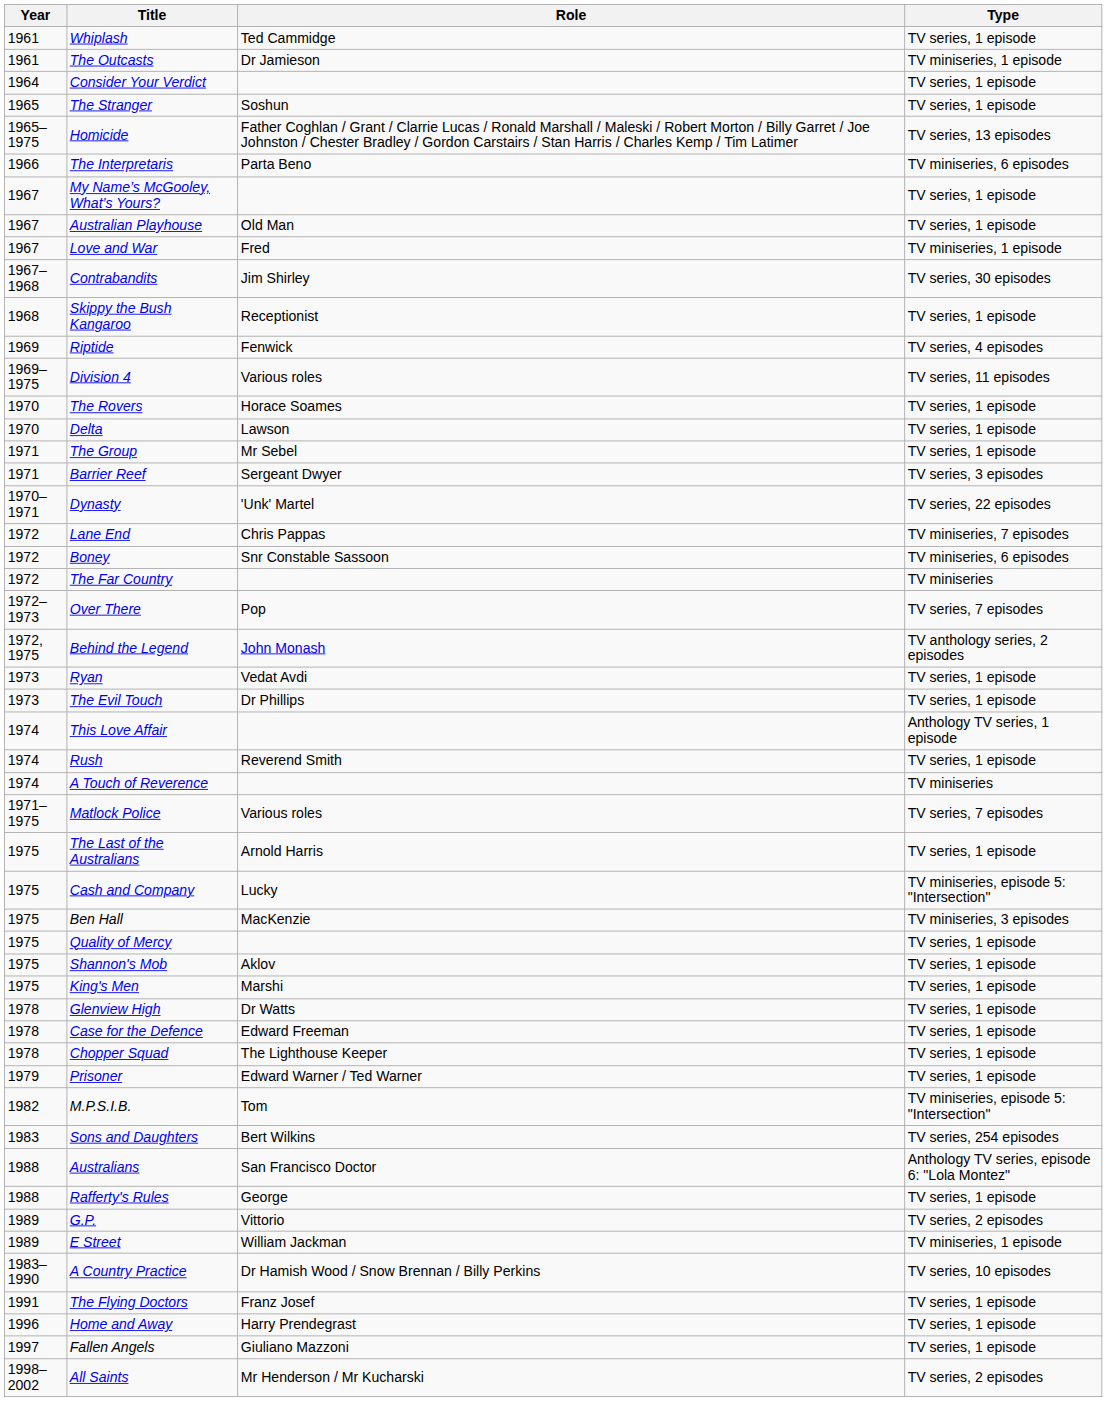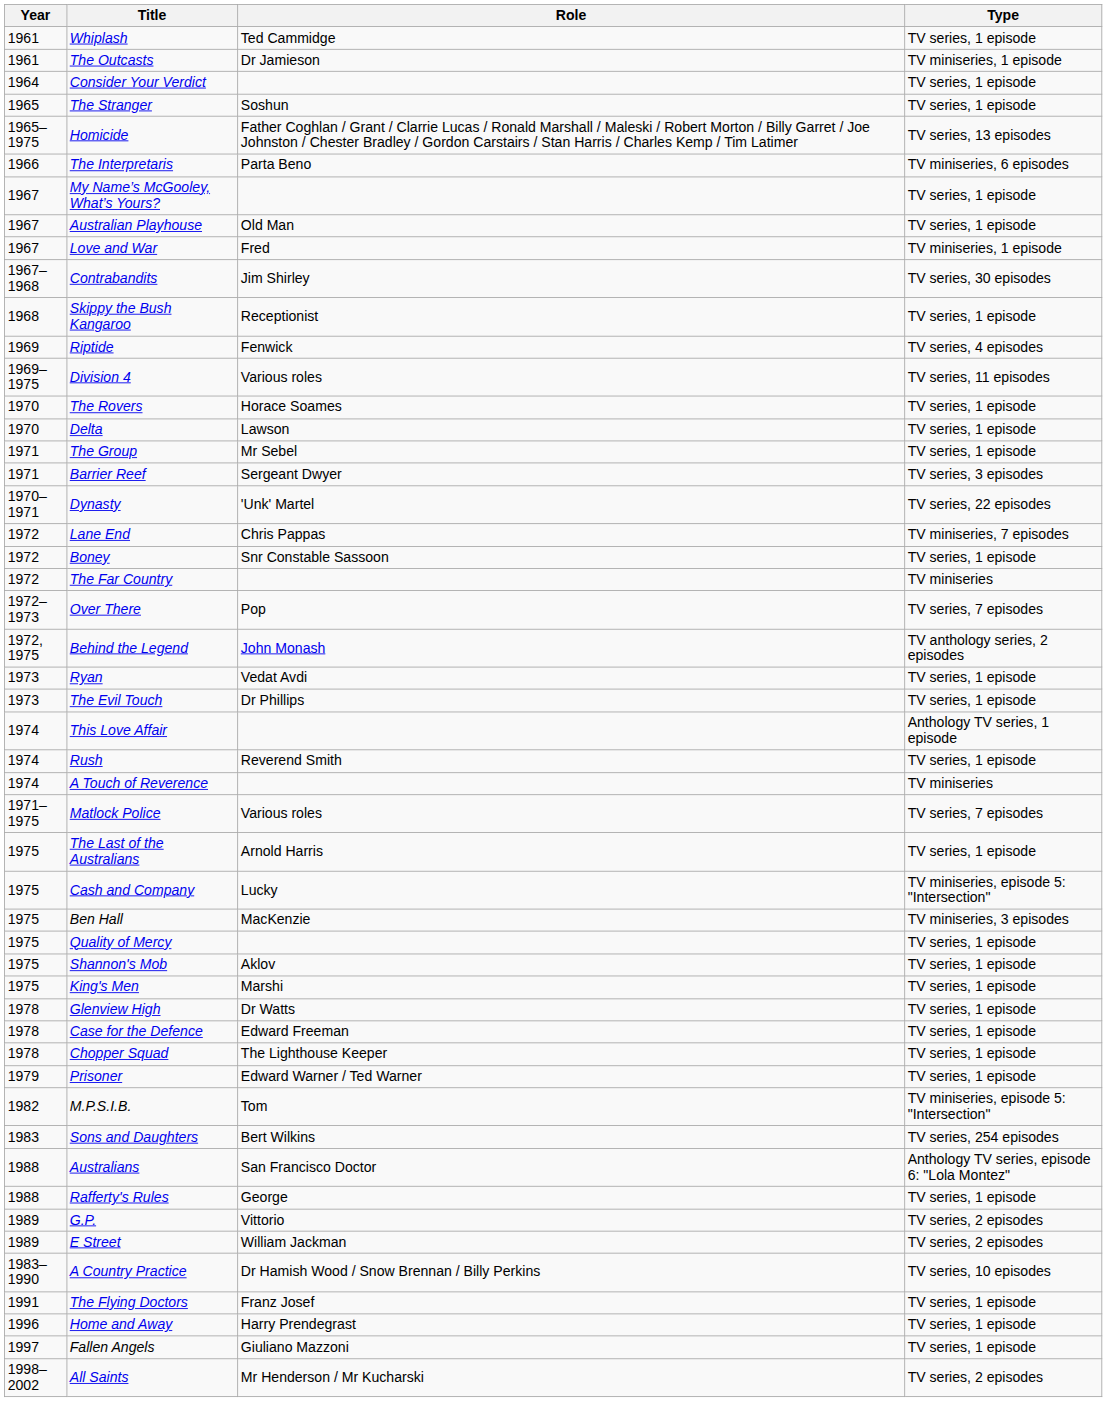Boney | Type: TV miniseries, 6 episodes -> TV series, 1 episode
E Street | Type: TV miniseries, 1 episode -> TV series, 2 episodes
